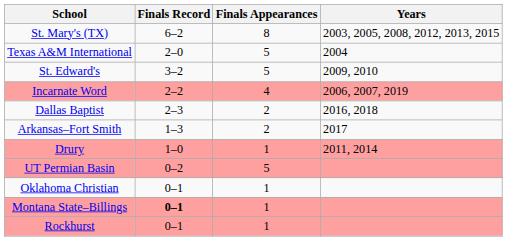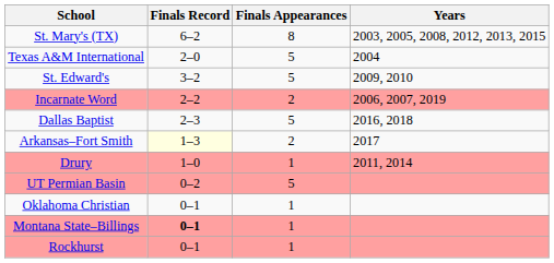Incarnate Word | Finals Appearances: 4 -> 2
Dallas Baptist | Finals Appearances: 2 -> 5
Arkansas–Fort Smith | Finals Record: no background -> lightyellow background
